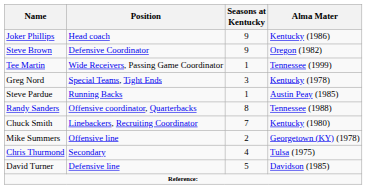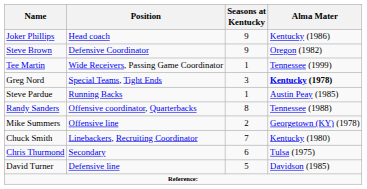Greg Nord | Alma Mater: normal -> bold
rows swapped: Chuck Smith <-> Mike Summers
Chris Thurmond | Seasons at Kentucky: 4 -> 6
